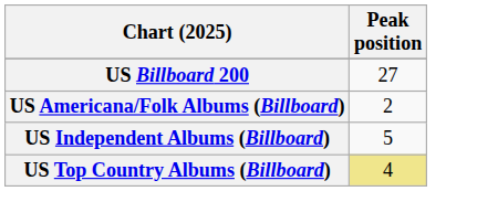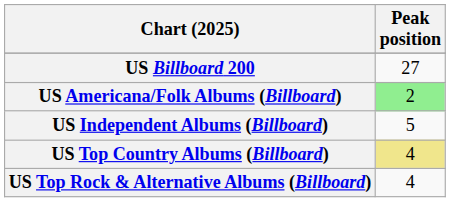US Americana/Folk Albums (Billboard) | Peak position: no background -> lightgreen background
+ row: US Top Rock & Alternative Albums (Billboard) | 4
